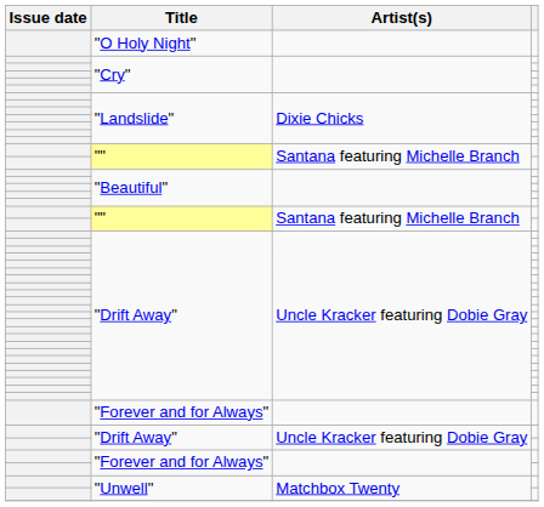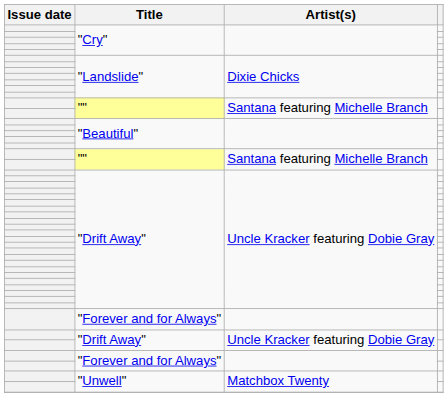- row: "O Holy Night"
